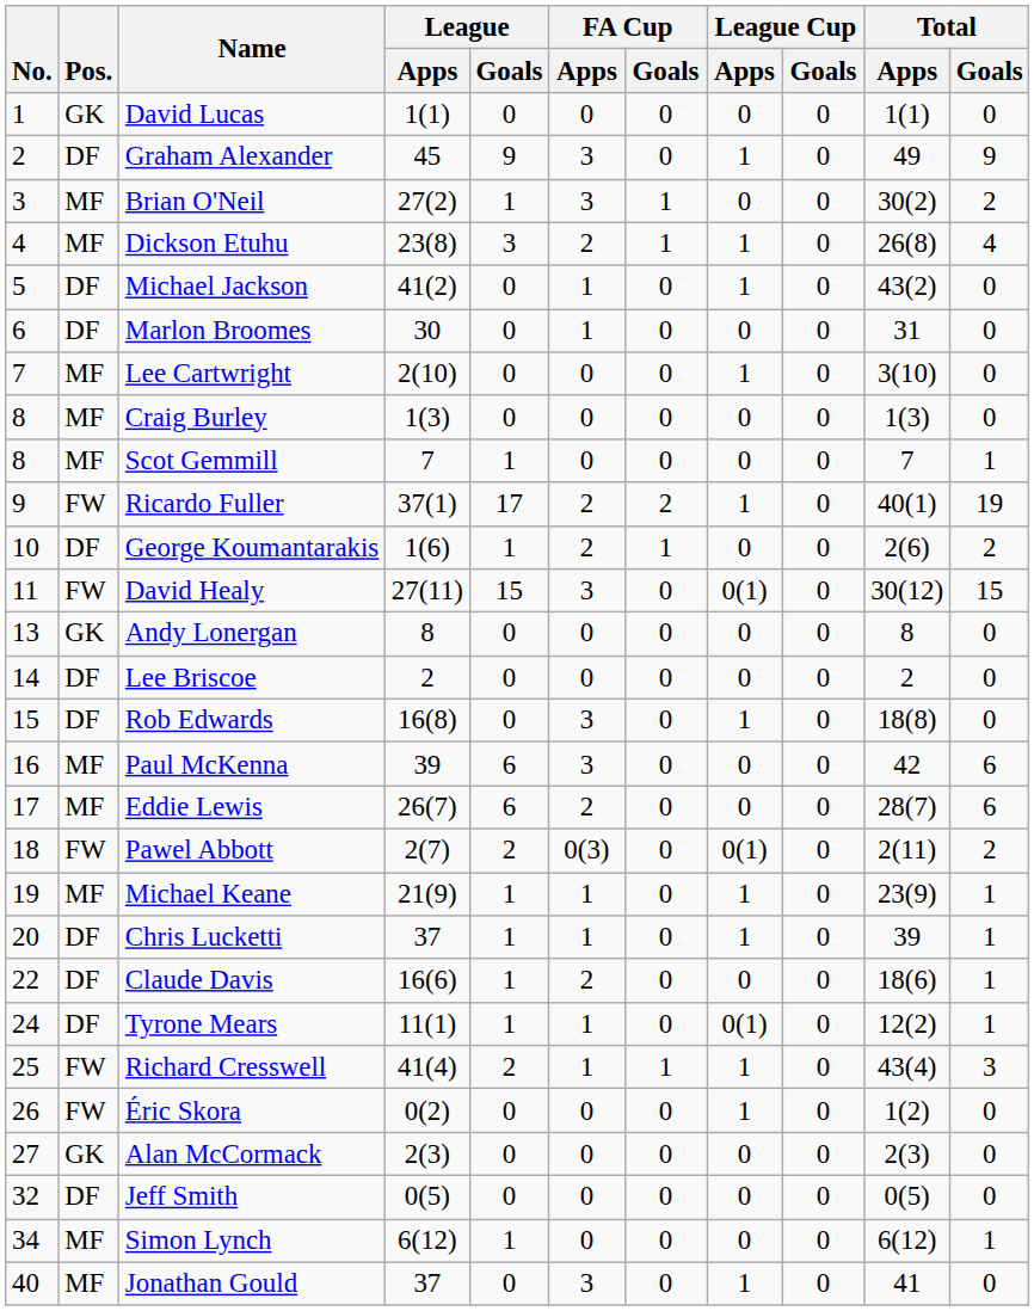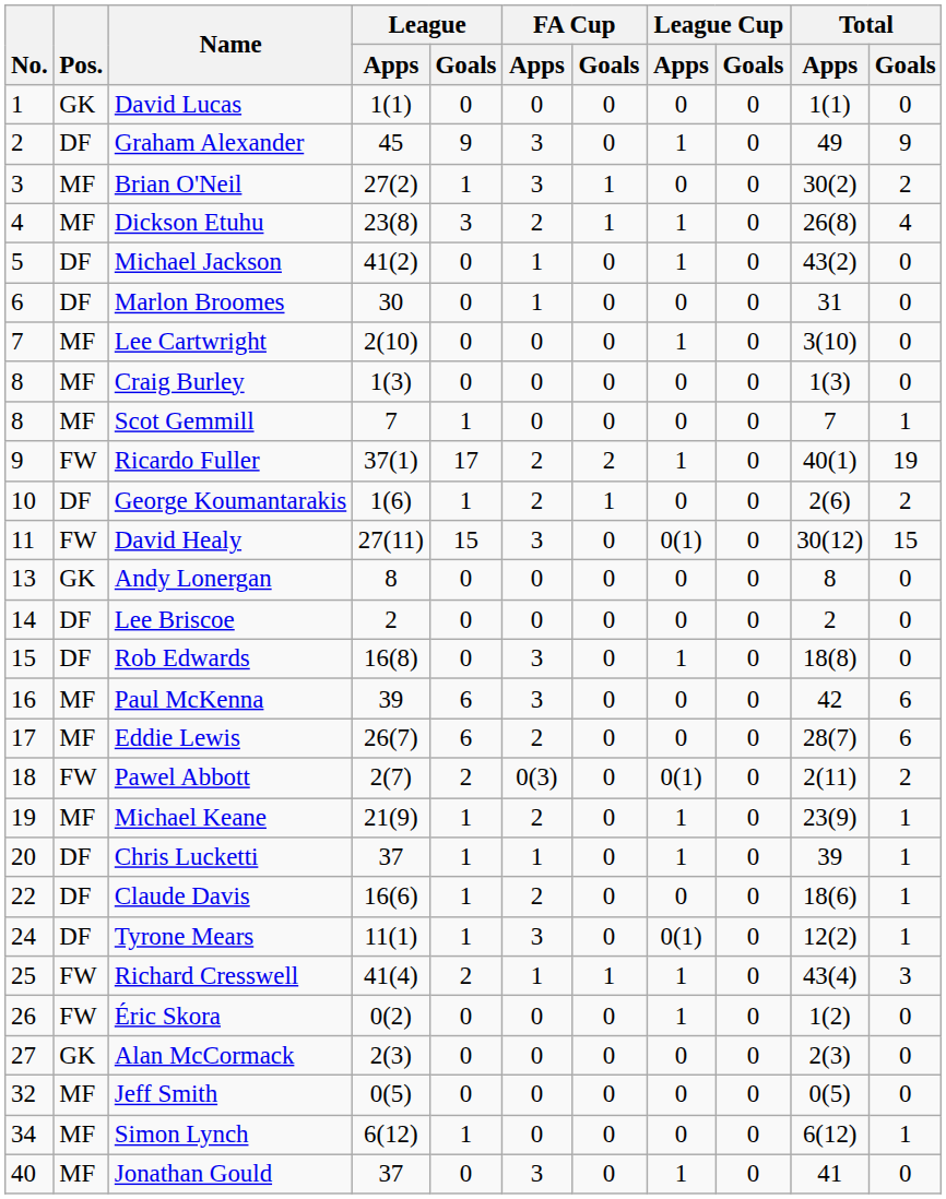Michael Keane | FA Cup / Apps: 1 -> 2
Tyrone Mears | FA Cup / Apps: 1 -> 3
Jeff Smith | Pos.: DF -> MF
